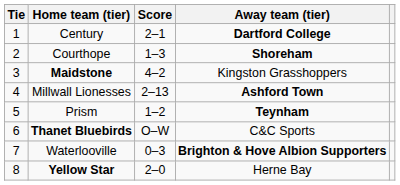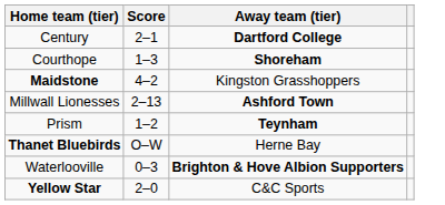- column: Tie | 1 | 2 | 3 | 4 | 5 | 6 | 7 | 8
Thanet Bluebirds | Away team (tier): C&C Sports -> Herne Bay
Yellow Star | Away team (tier): Herne Bay -> C&C Sports
